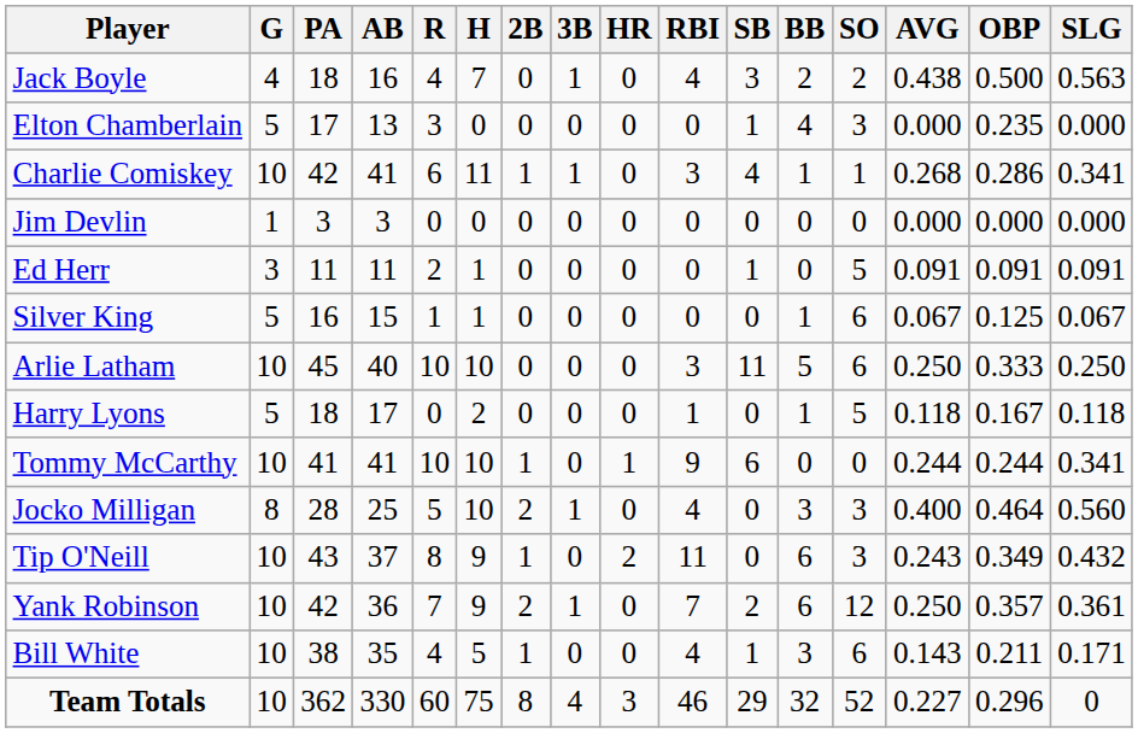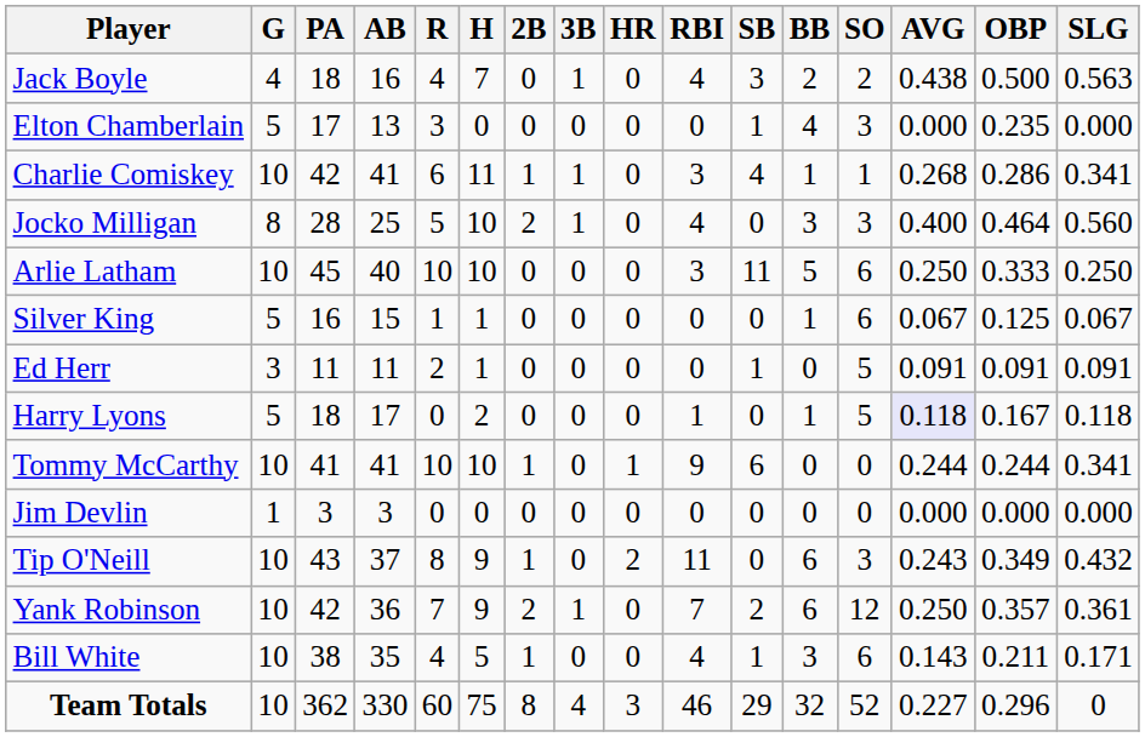rows swapped: Jim Devlin <-> Jocko Milligan
rows swapped: Ed Herr <-> Arlie Latham
Harry Lyons | AVG: no background -> lavender background
